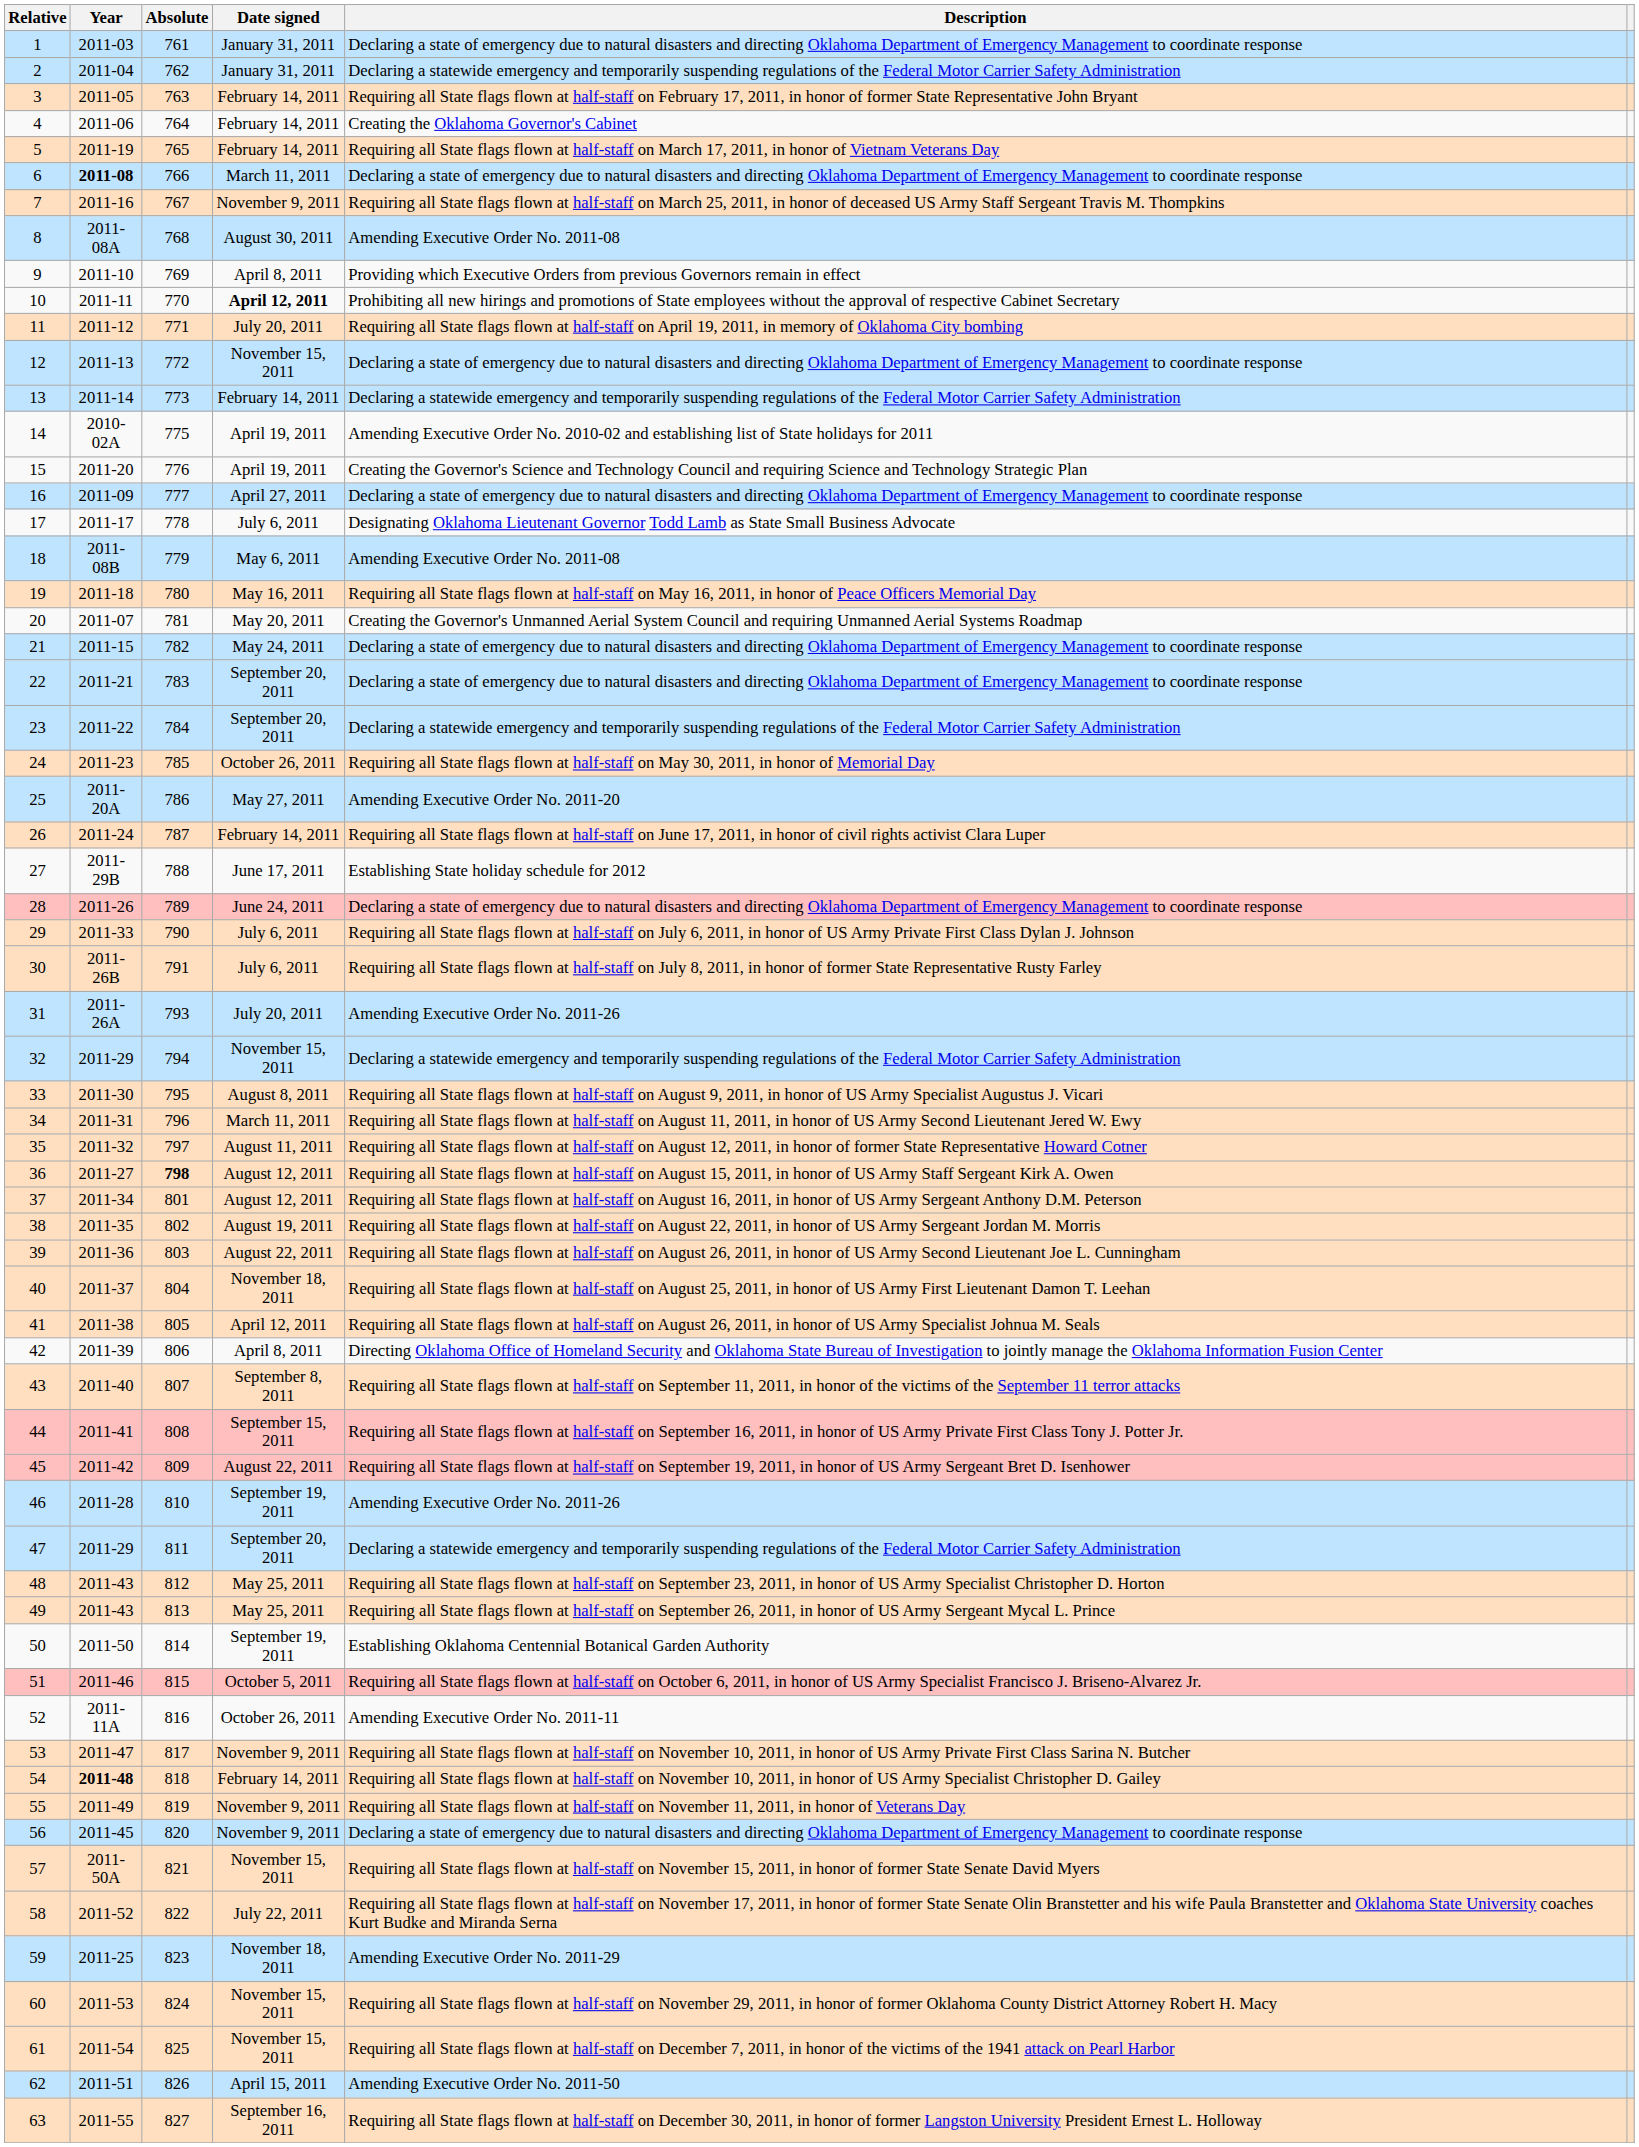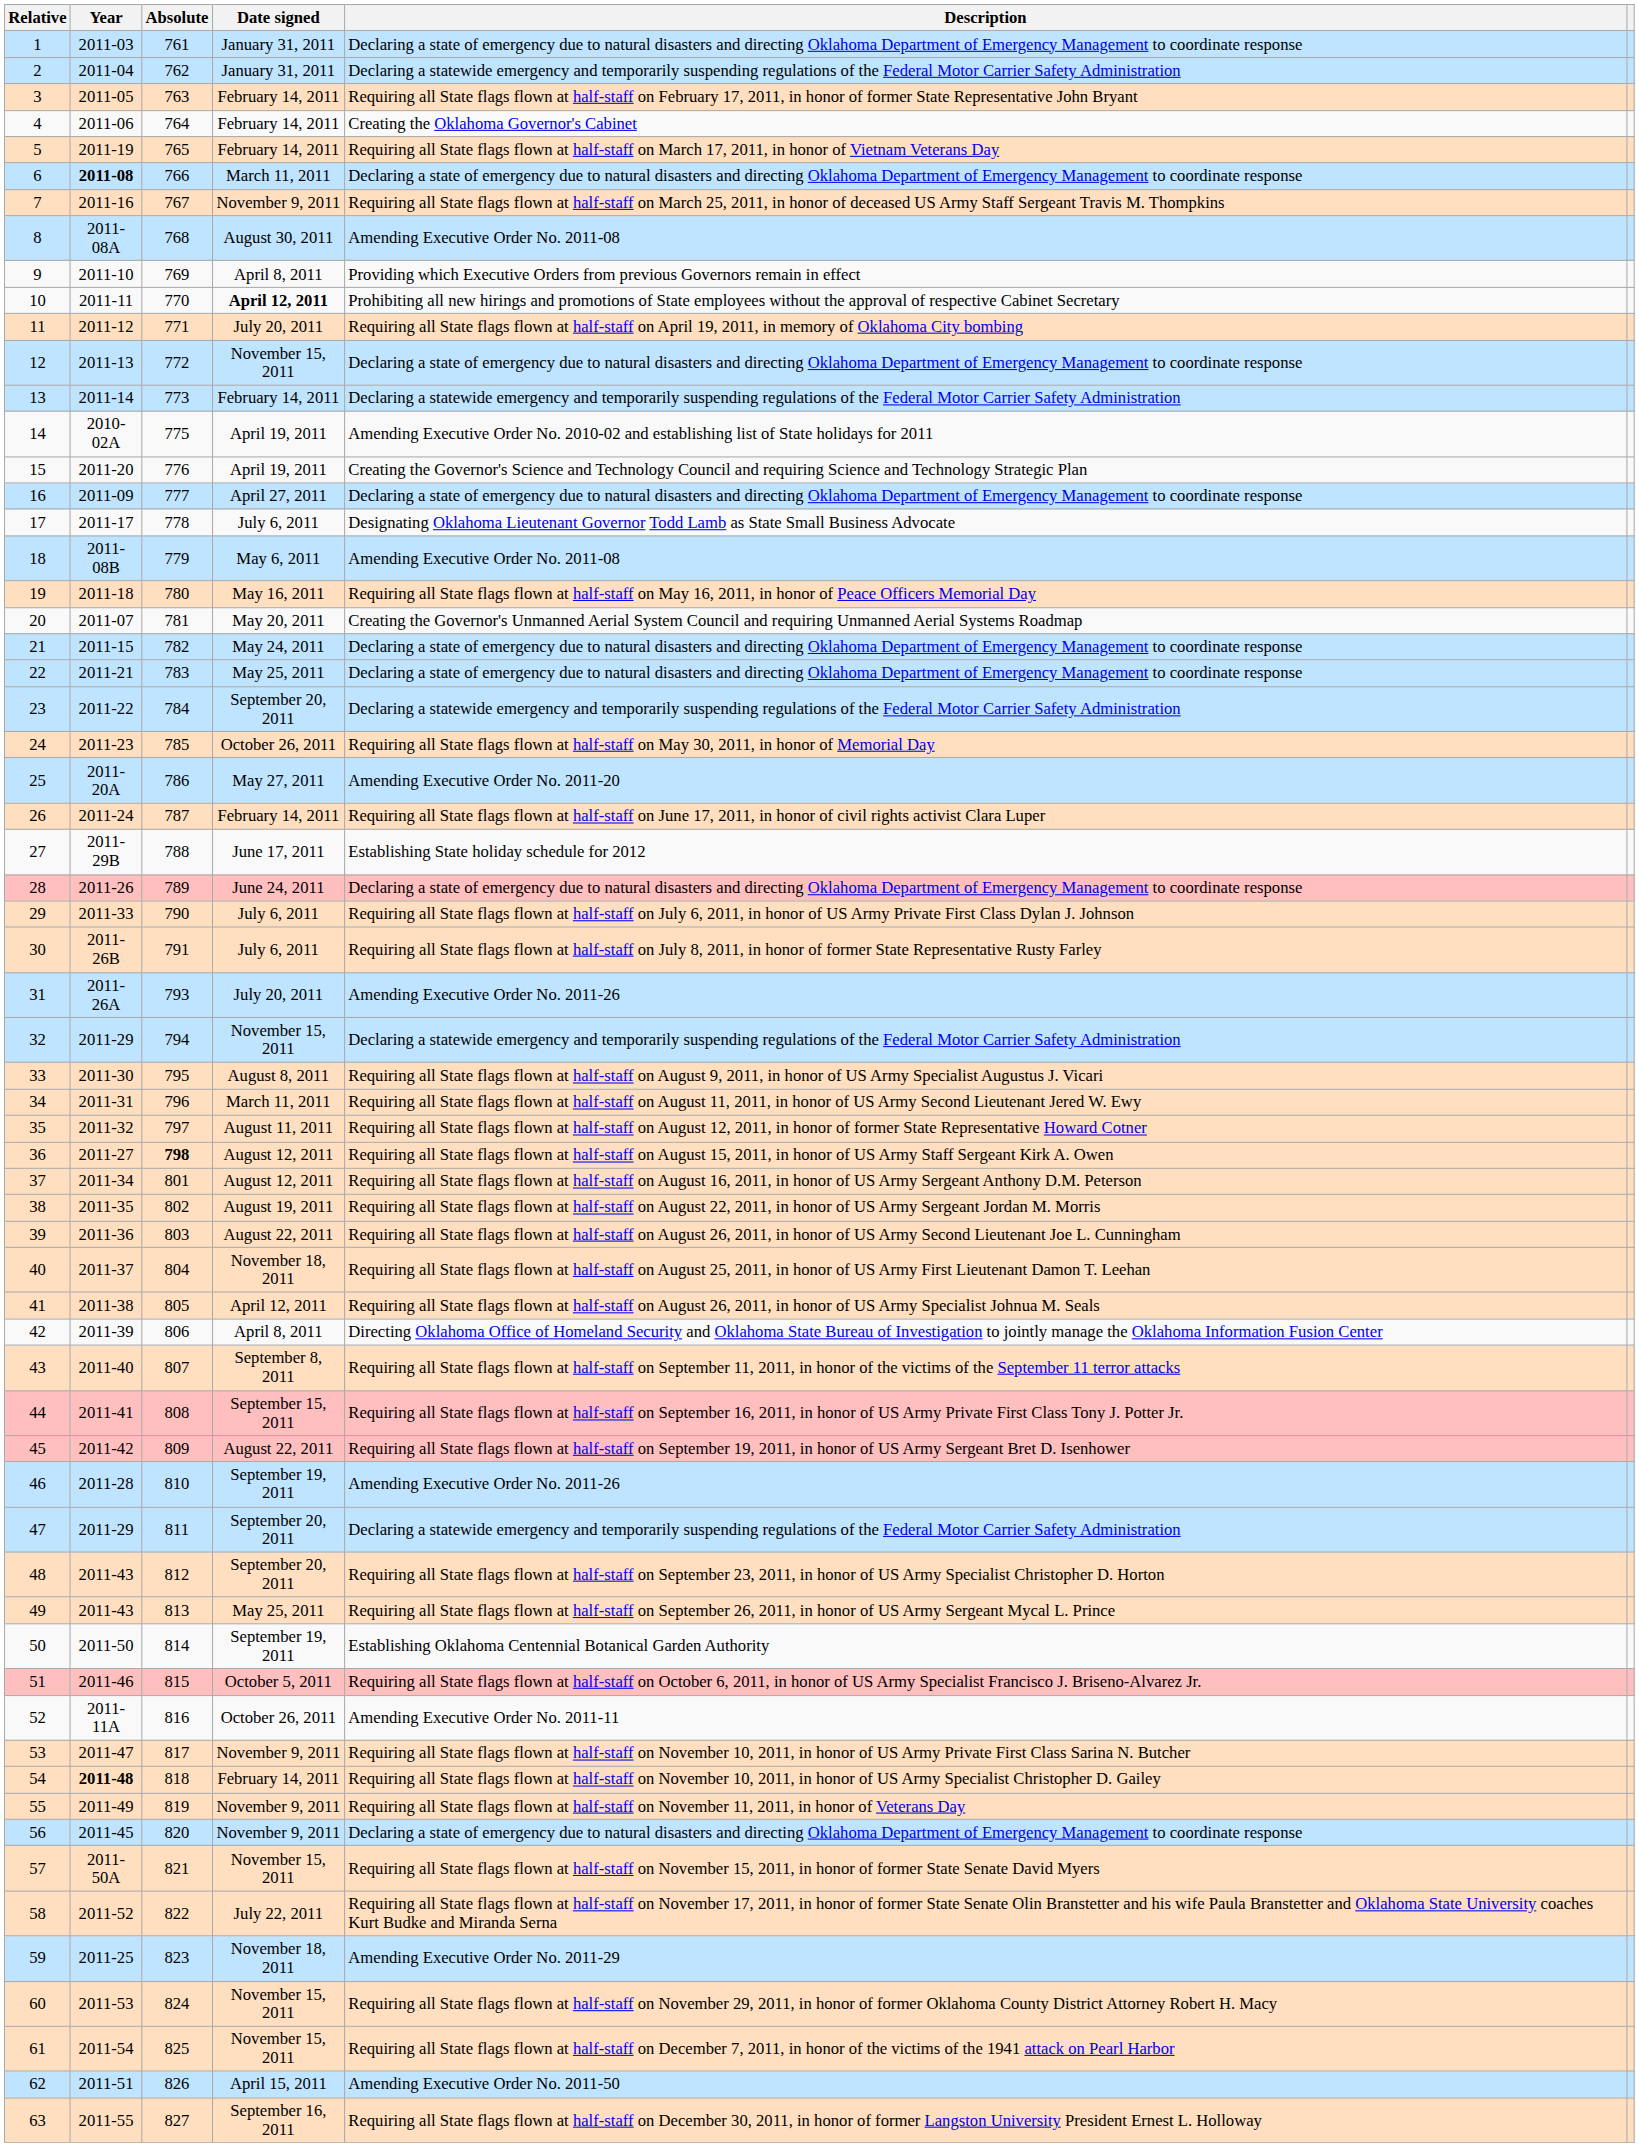22 | Date signed: September 20, 2011 -> May 25, 2011
48 | Date signed: May 25, 2011 -> September 20, 2011
